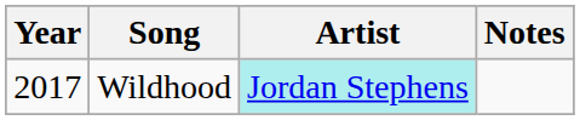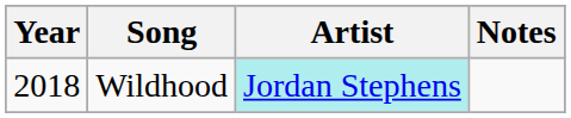Wildhood | Year: 2017 -> 2018
